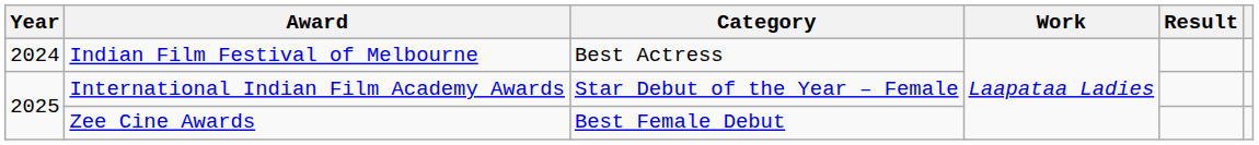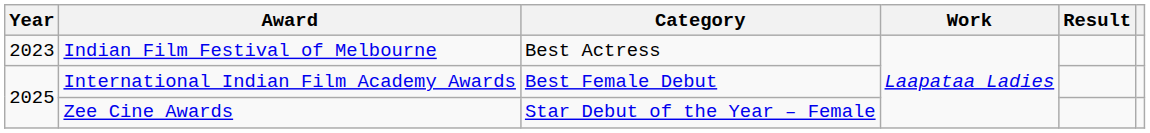Indian Film Festival of Melbourne | Year: 2024 -> 2023
International Indian Film Academy Awards | Category: Star Debut of the Year – Female -> Best Female Debut
Zee Cine Awards | Category: Best Female Debut -> Star Debut of the Year – Female
